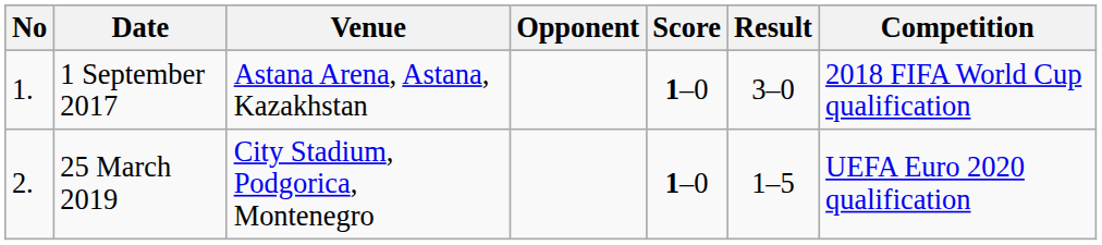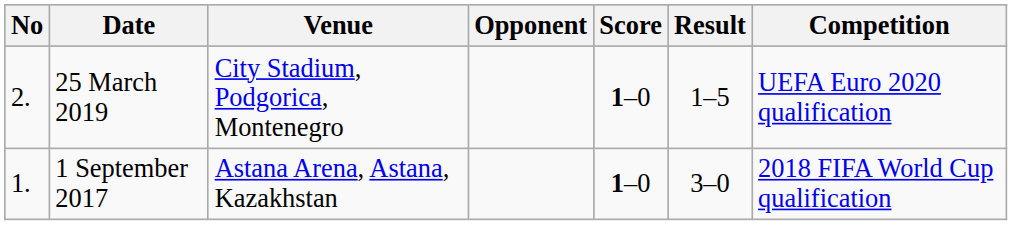rows swapped: 1 September 2017 <-> 25 March 2019
